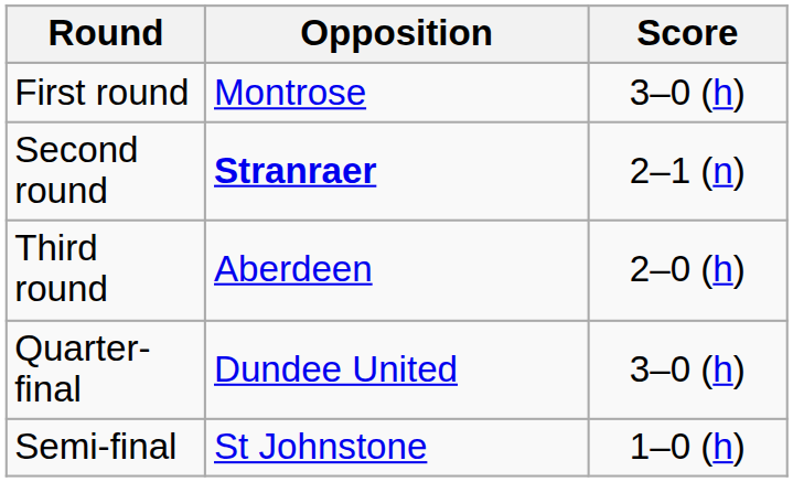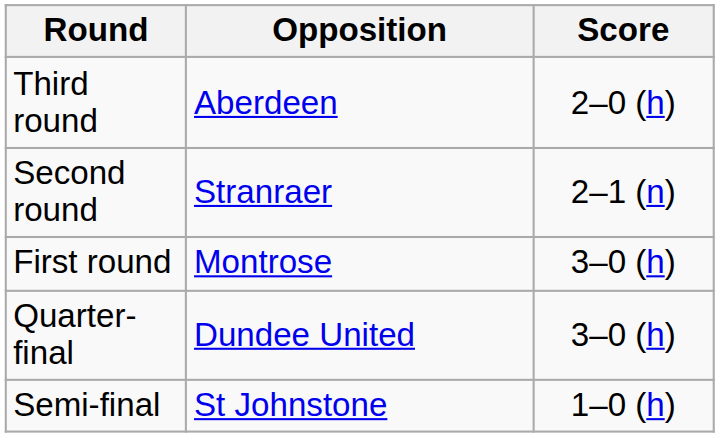rows swapped: First round <-> Third round
Second round | Opposition: bold -> normal
